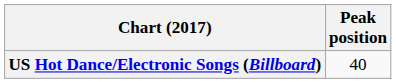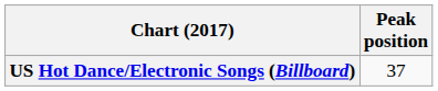US Hot Dance/Electronic Songs (Billboard) | Peak position: 40 -> 37
